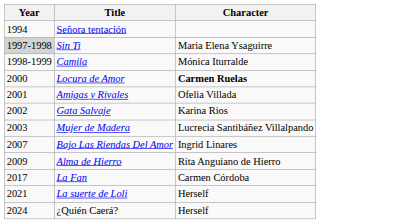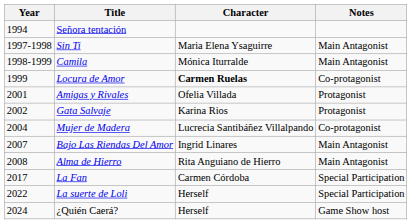+ column: Notes | Main Antagonist | Main Antagonist | Co-protagonist | Protagonist | Protagonist | Co-protagonist | Main Antagonist | Main Antagonist | Special Participation | Special Participation | Game Show host
Sin Ti | Year: lightgrey background -> no background
Locura de Amor | Year: 2000 -> 1999
Mujer de Madera | Year: 2003 -> 2004
Alma de Hierro | Year: 2009 -> 2008
La suerte de Loli | Year: 2021 -> 2022
